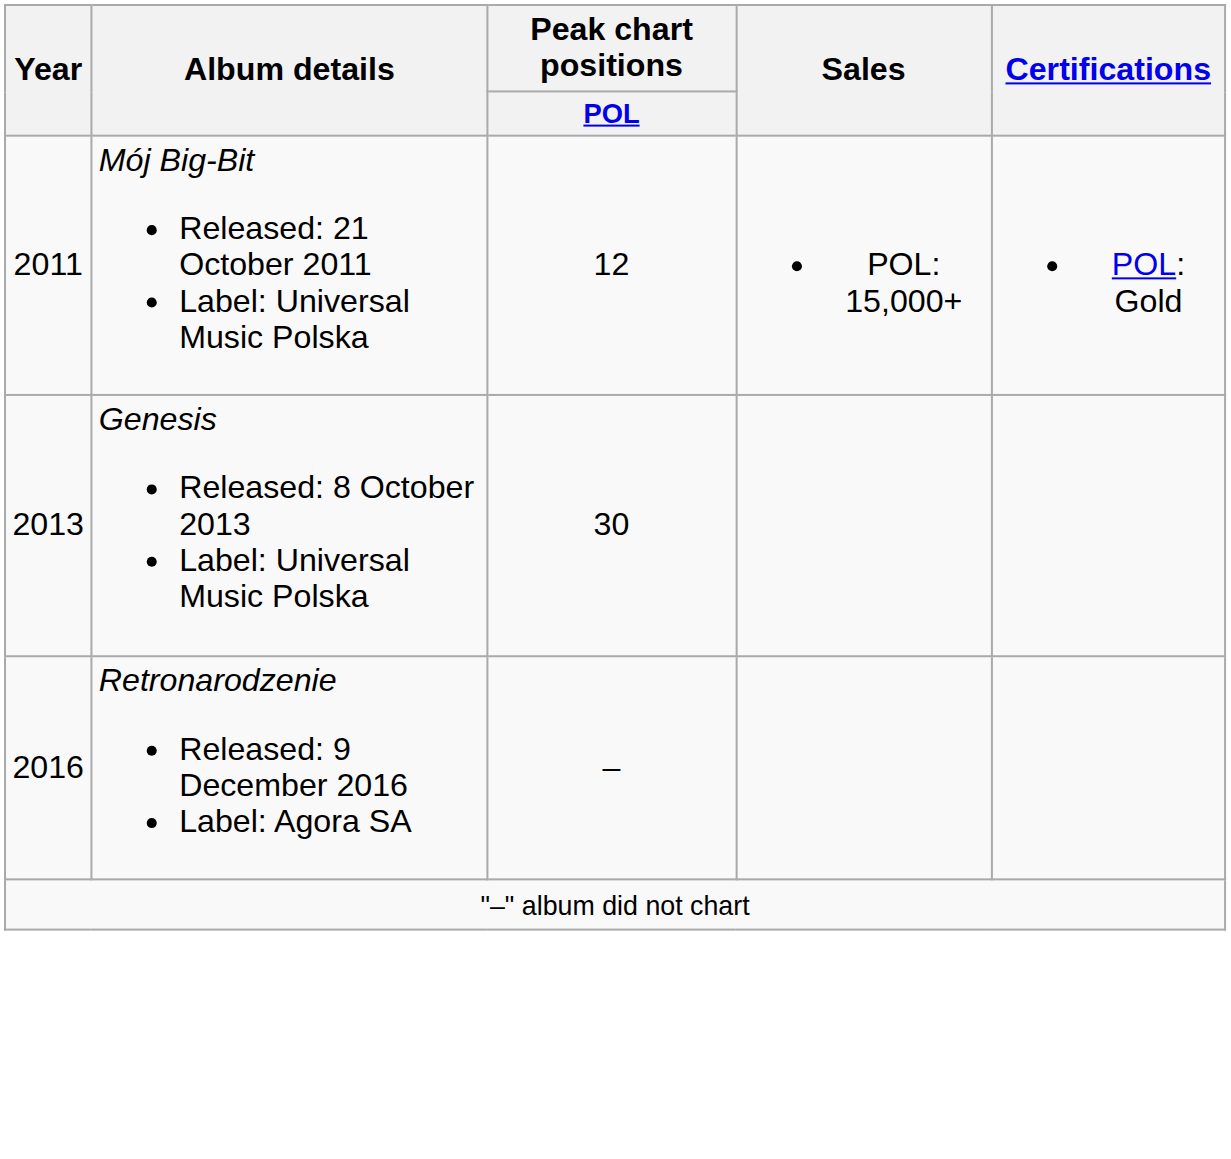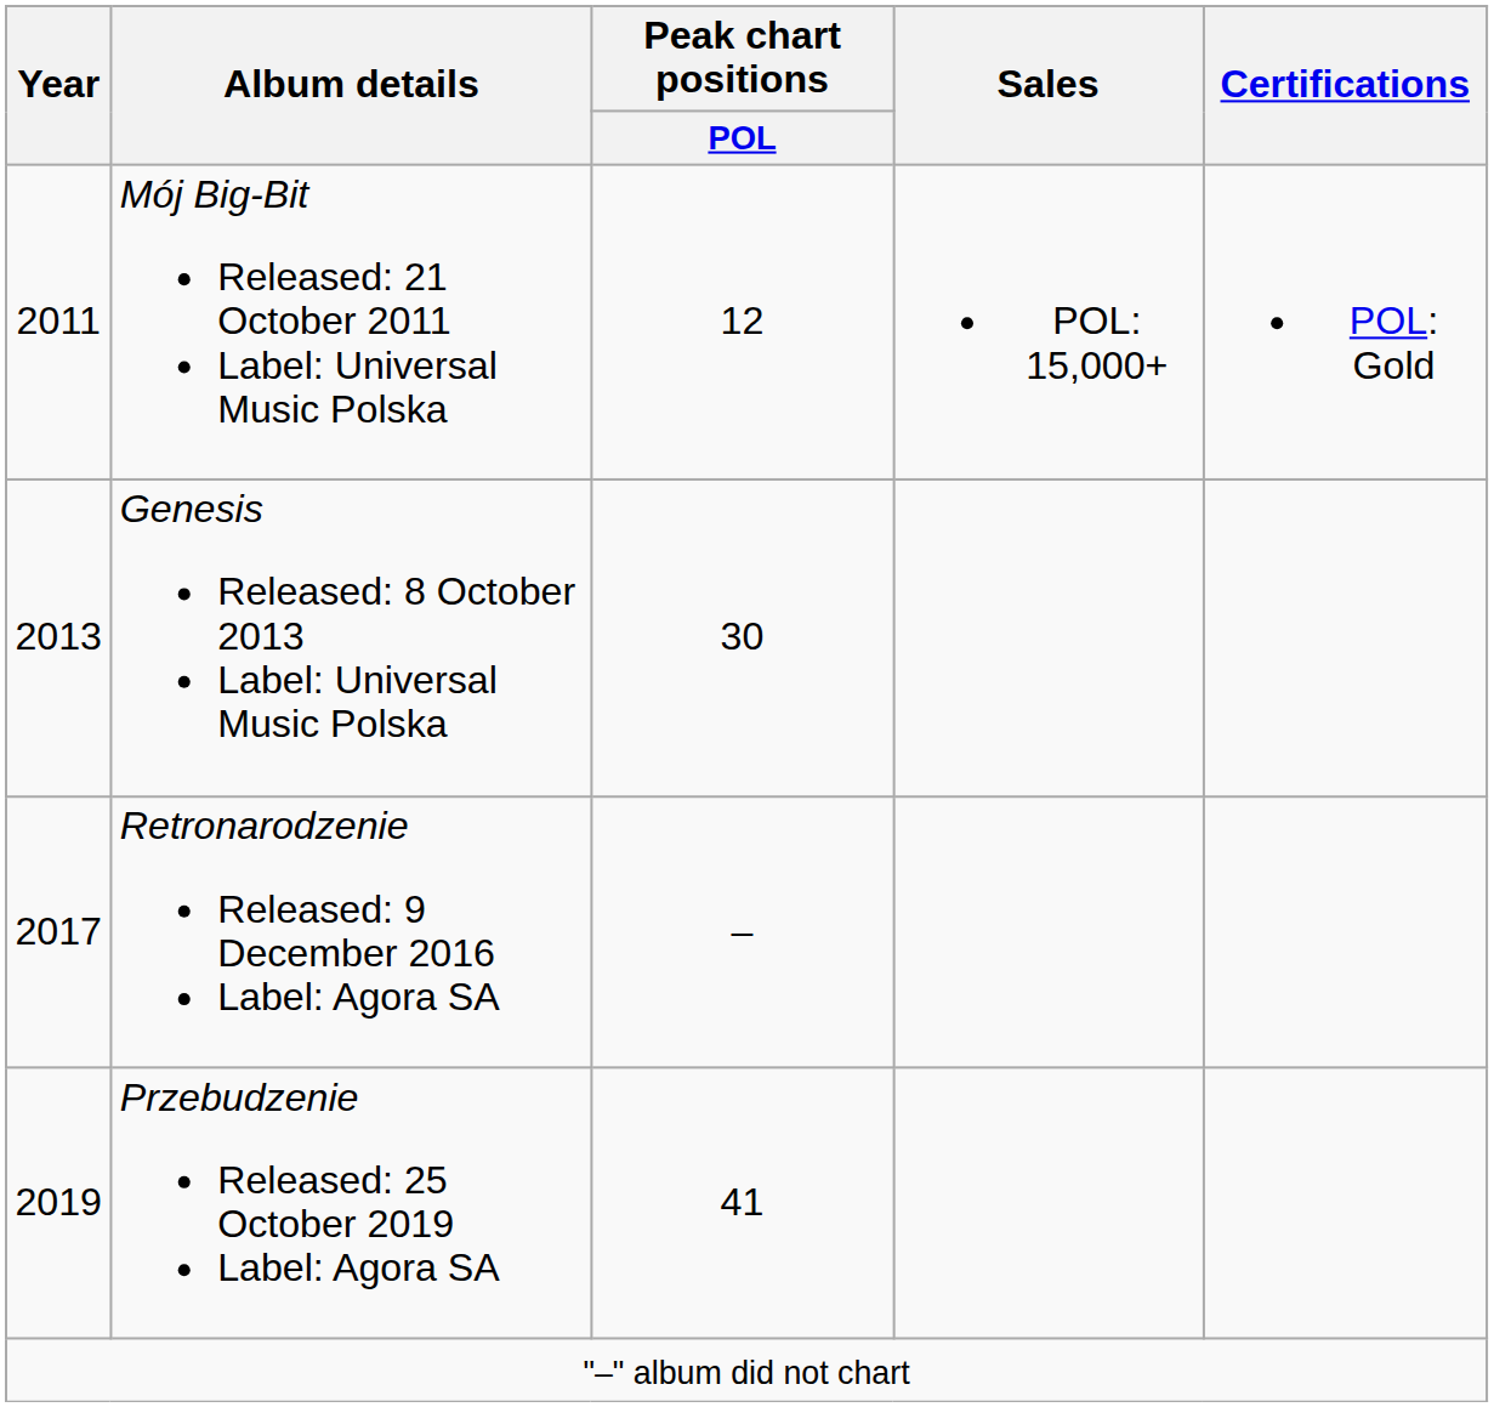Retronarodzenie Released: 9 December 2016 Label: Agora SA | Year: 2016 -> 2017
+ row: 2019 | Przebudzenie Released: 25 October 2019 Label: Agora SA | 41
